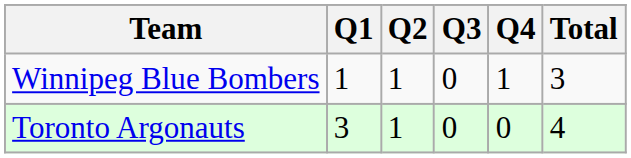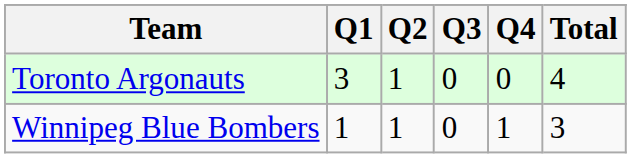rows swapped: Winnipeg Blue Bombers <-> Toronto Argonauts
